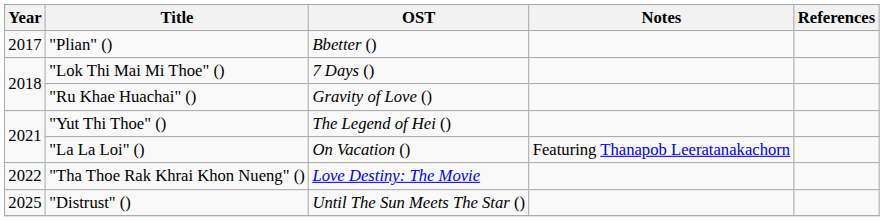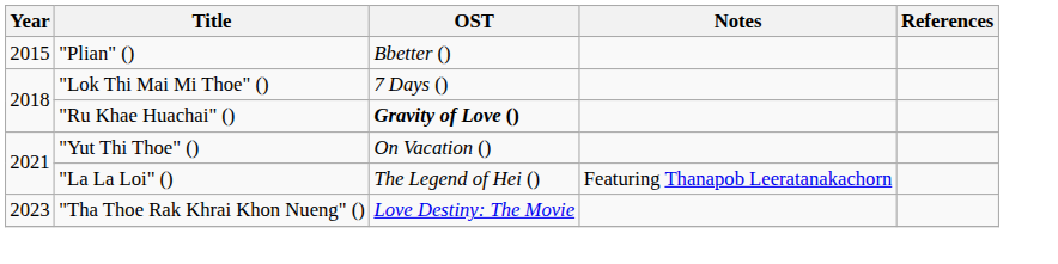"Plian" () | Year: 2017 -> 2015
"Ru Khae Huachai" () | OST: normal -> bold
"Yut Thi Thoe" () | OST: The Legend of Hei () -> On Vacation ()
"La La Loi" () | OST: On Vacation () -> The Legend of Hei ()
"Tha Thoe Rak Khrai Khon Nueng" () | Year: 2022 -> 2023
- row: 2025 | "Distrust" () | Until The Sun Meets The Star ()
